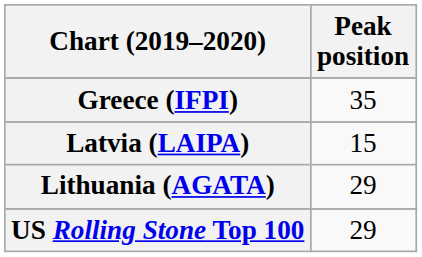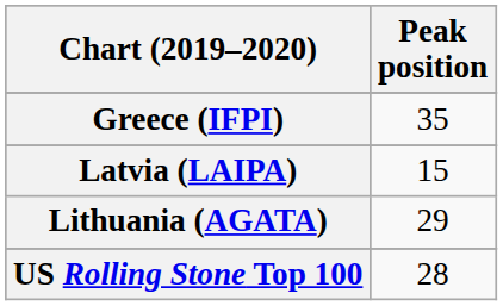US Rolling Stone Top 100 | Peak position: 29 -> 28
